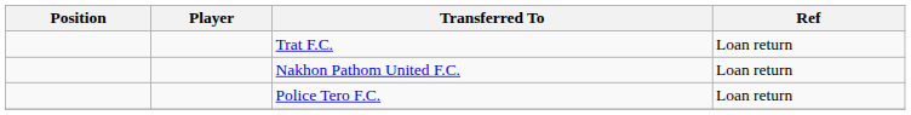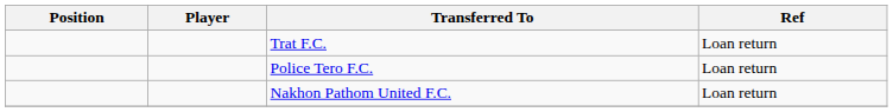rows swapped: Police Tero F.C. <-> Nakhon Pathom United F.C.
